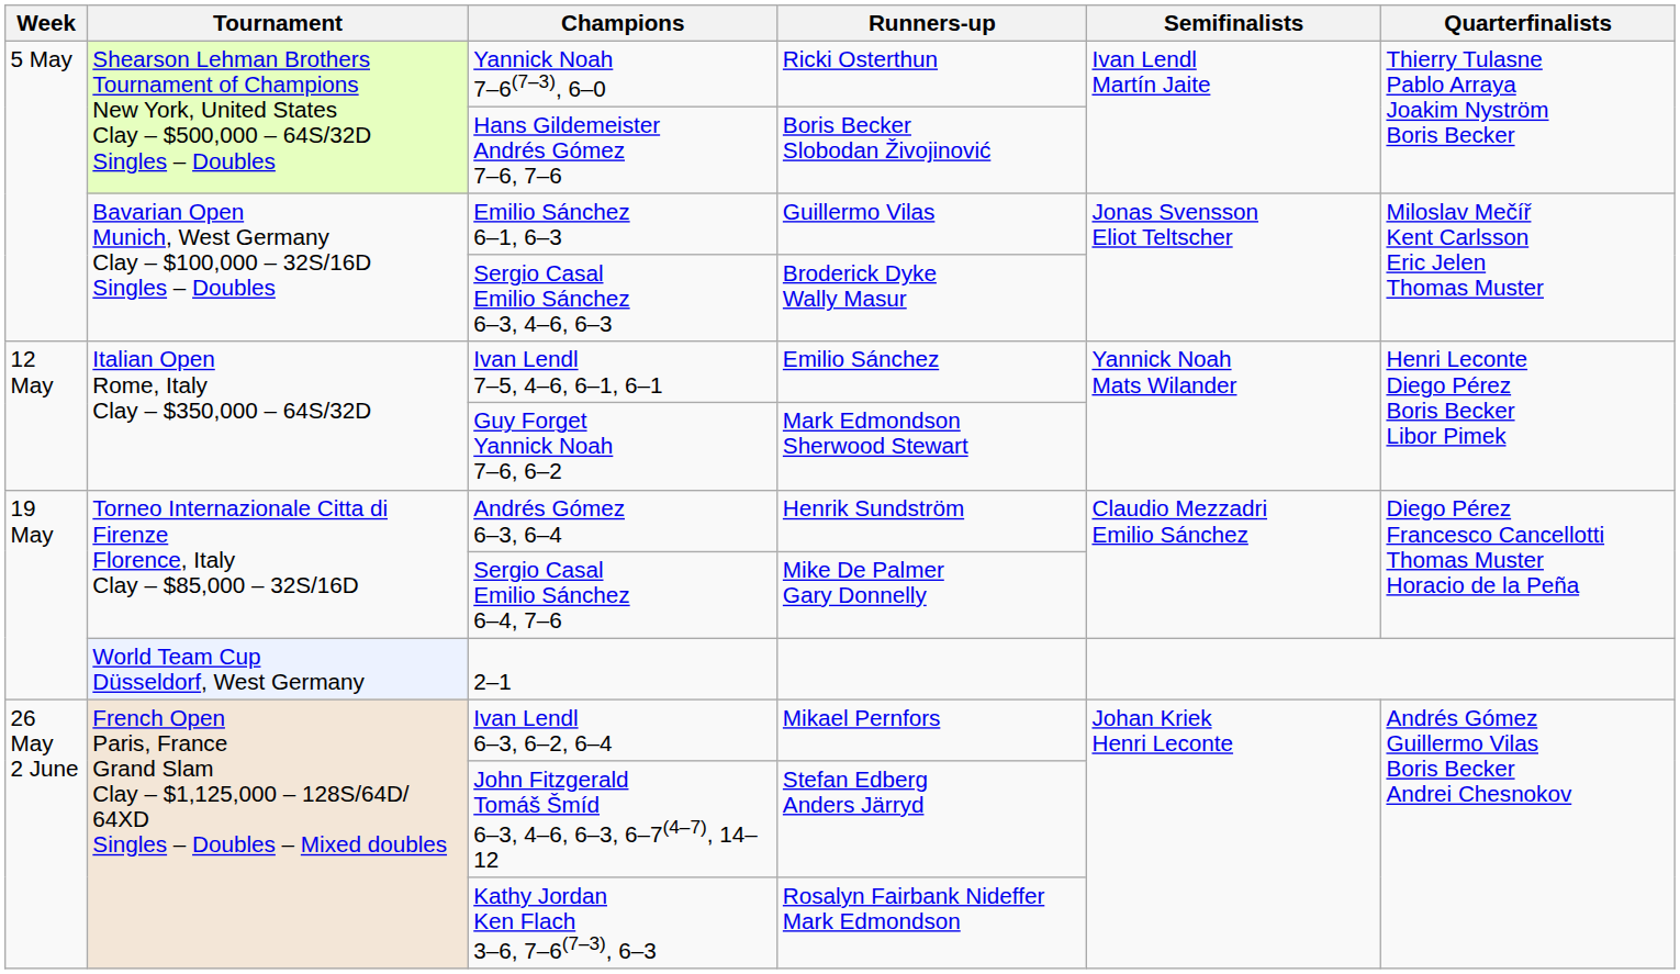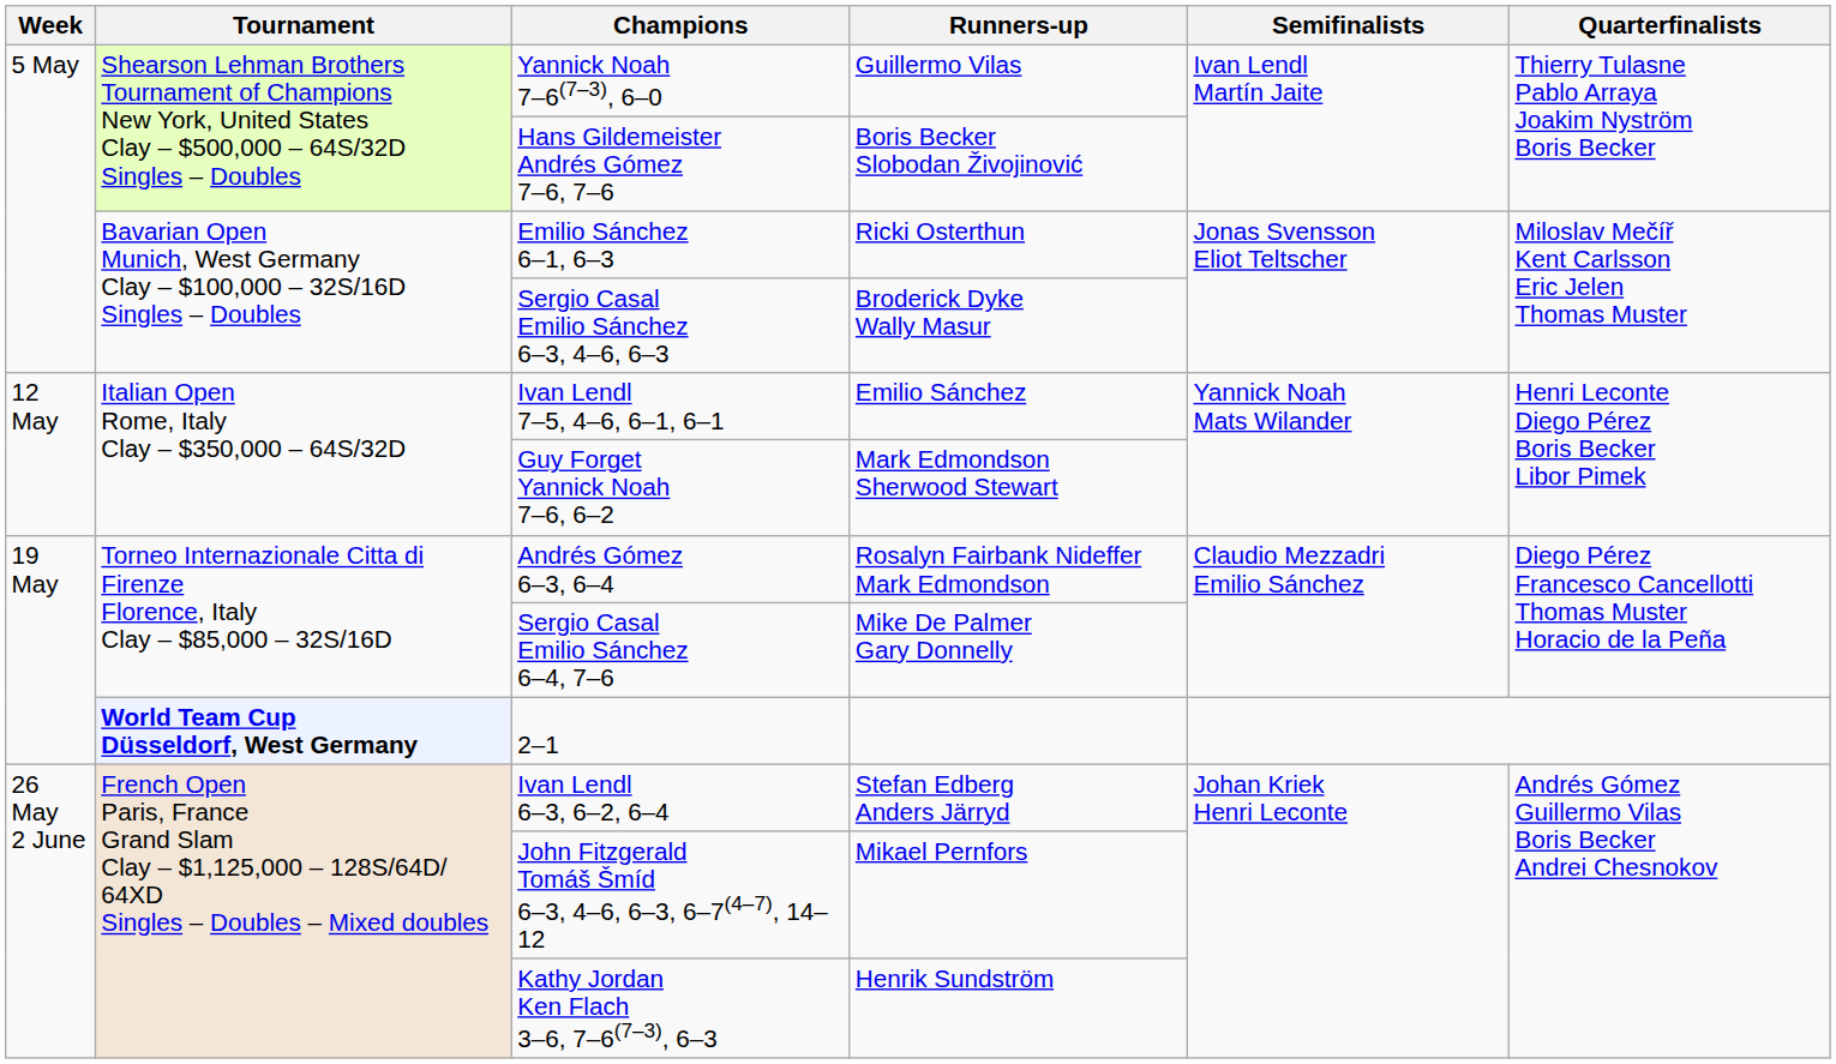Yannick Noah 7–6(7–3), 6–0 | Runners-up: Ricki Osterthun -> Guillermo Vilas
Emilio Sánchez 6–1, 6–3 | Runners-up: Guillermo Vilas -> Ricki Osterthun
Andrés Gómez 6–3, 6–4 | Runners-up: Henrik Sundström -> Rosalyn Fairbank Nideffer Mark Edmondson
2–1 | Tournament: normal -> bold
Ivan Lendl 6–3, 6–2, 6–4 | Runners-up: Mikael Pernfors -> Stefan Edberg Anders Järryd
John Fitzgerald Tomáš Šmíd 6–3, 4–6, 6–3, 6–7(4–7), 14–12 | Runners-up: Stefan Edberg Anders Järryd -> Mikael Pernfors
Kathy Jordan Ken Flach 3–6, 7–6(7–3), 6–3 | Runners-up: Rosalyn Fairbank Nideffer Mark Edmondson -> Henrik Sundström
